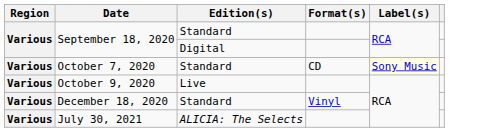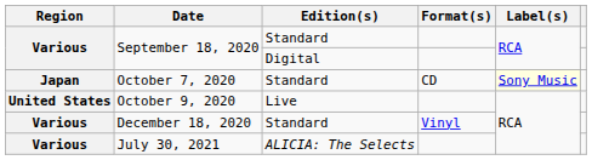October 7, 2020 | Region: Various -> Japan
October 9, 2020 | Region: Various -> United States
